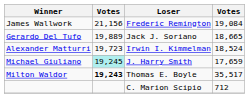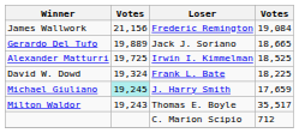Alexander Matturri | column 2: 19,723 -> 19,725
Alexander Matturri | column 4: 18,524 -> 18,525
+ row: David W. Dowd | 19,324 | Frank L. Bate | 18,225
Milton Waldor | column 2: bold -> normal
